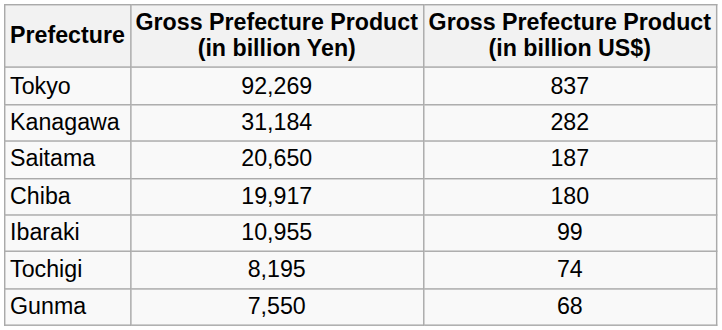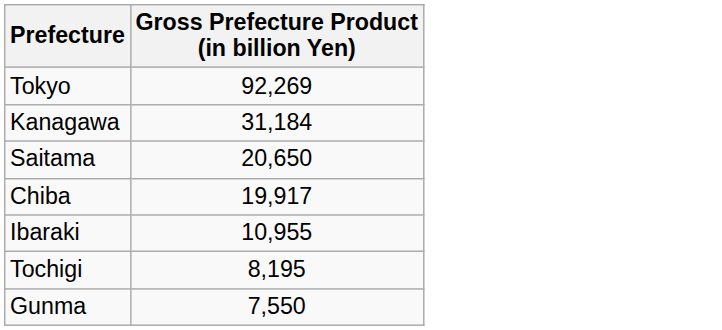- column: Gross Prefecture Product (in billion US$) | 837 | 282 | 187 | 180 | 99 | 74 | 68
